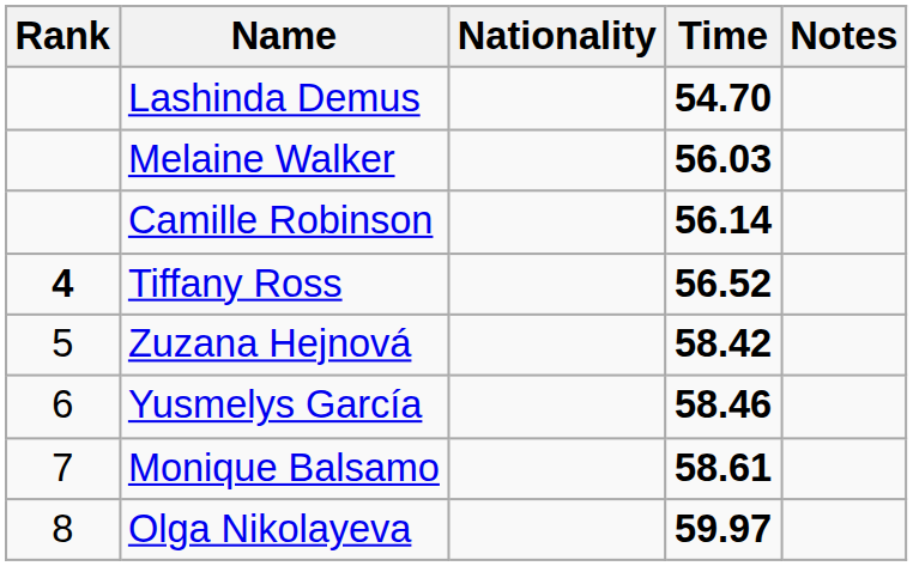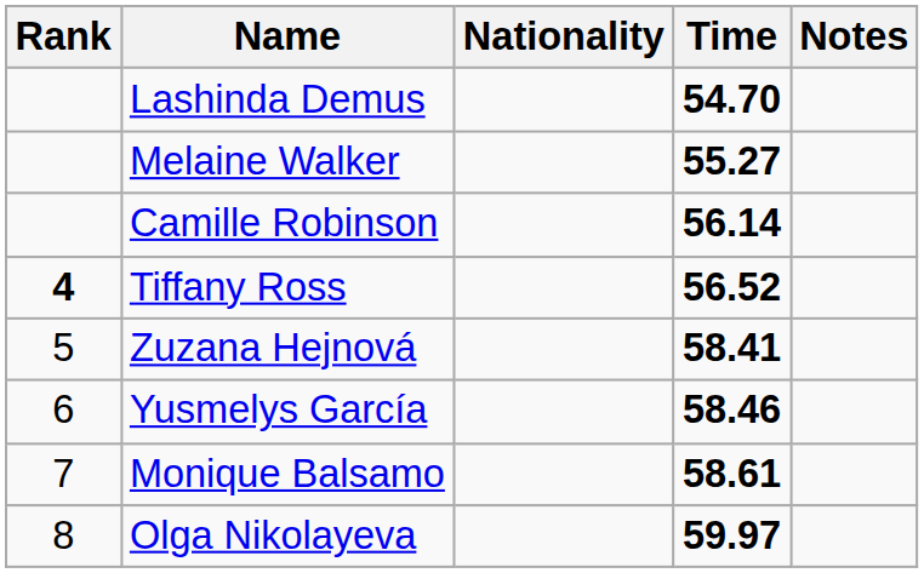Melaine Walker | Time: 56.03 -> 55.27
Zuzana Hejnová | Time: 58.42 -> 58.41
